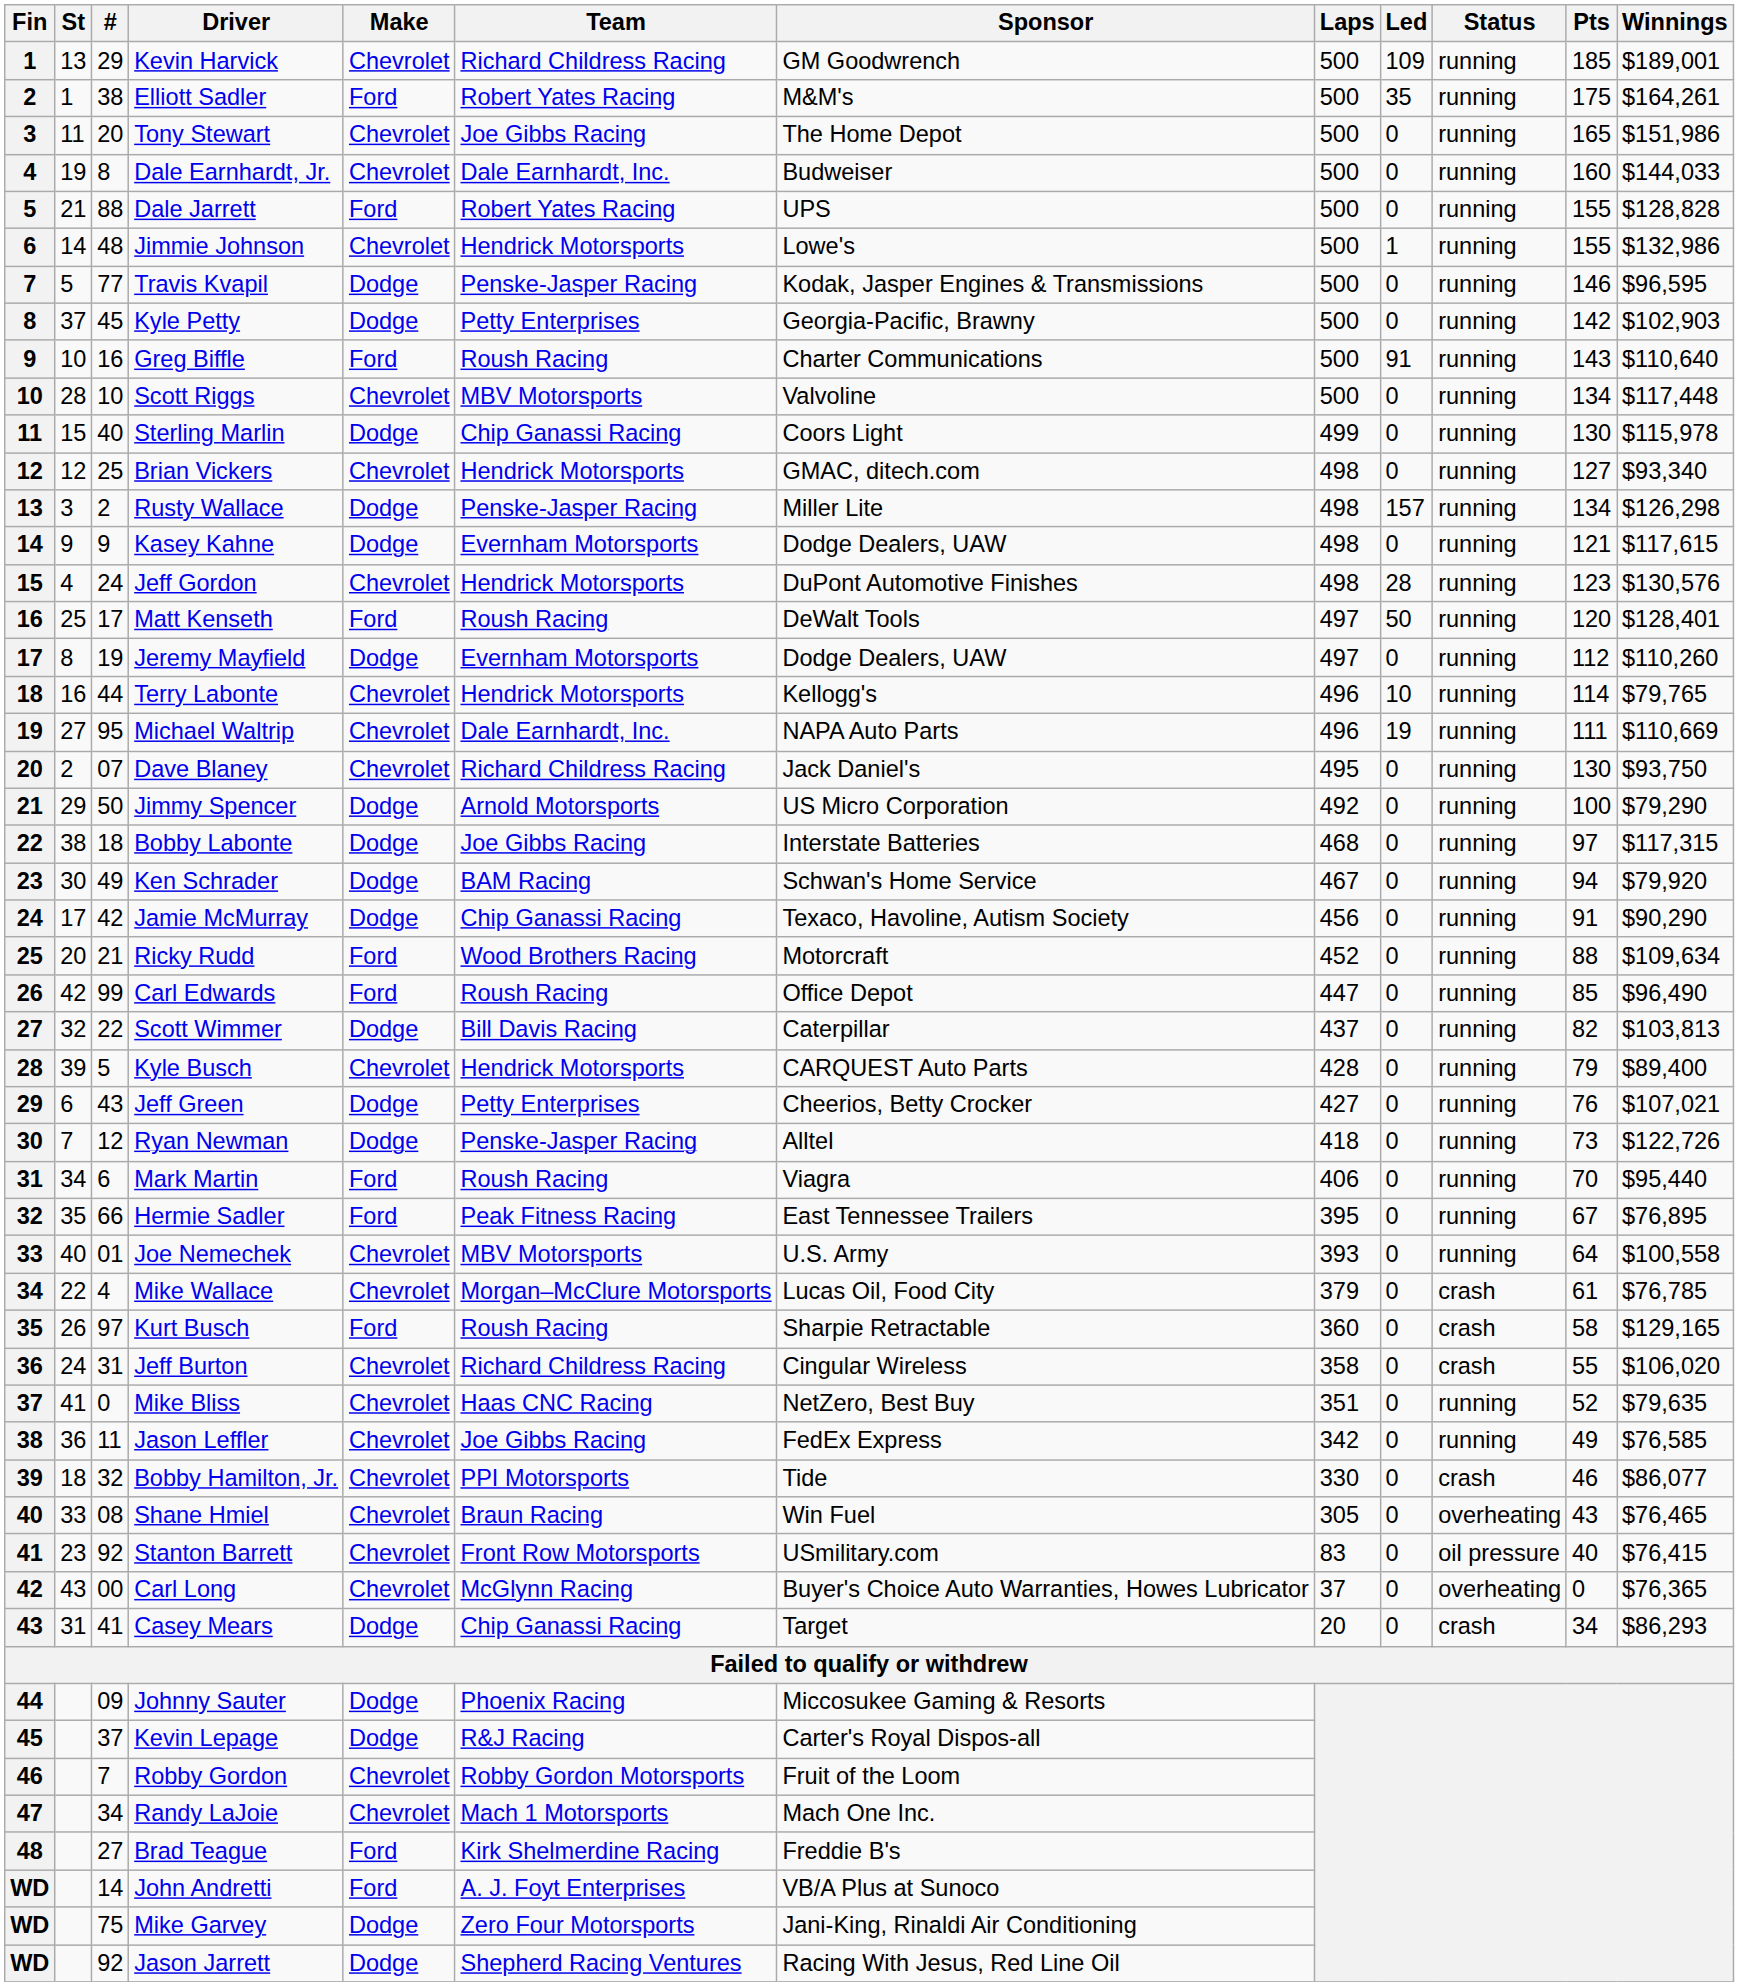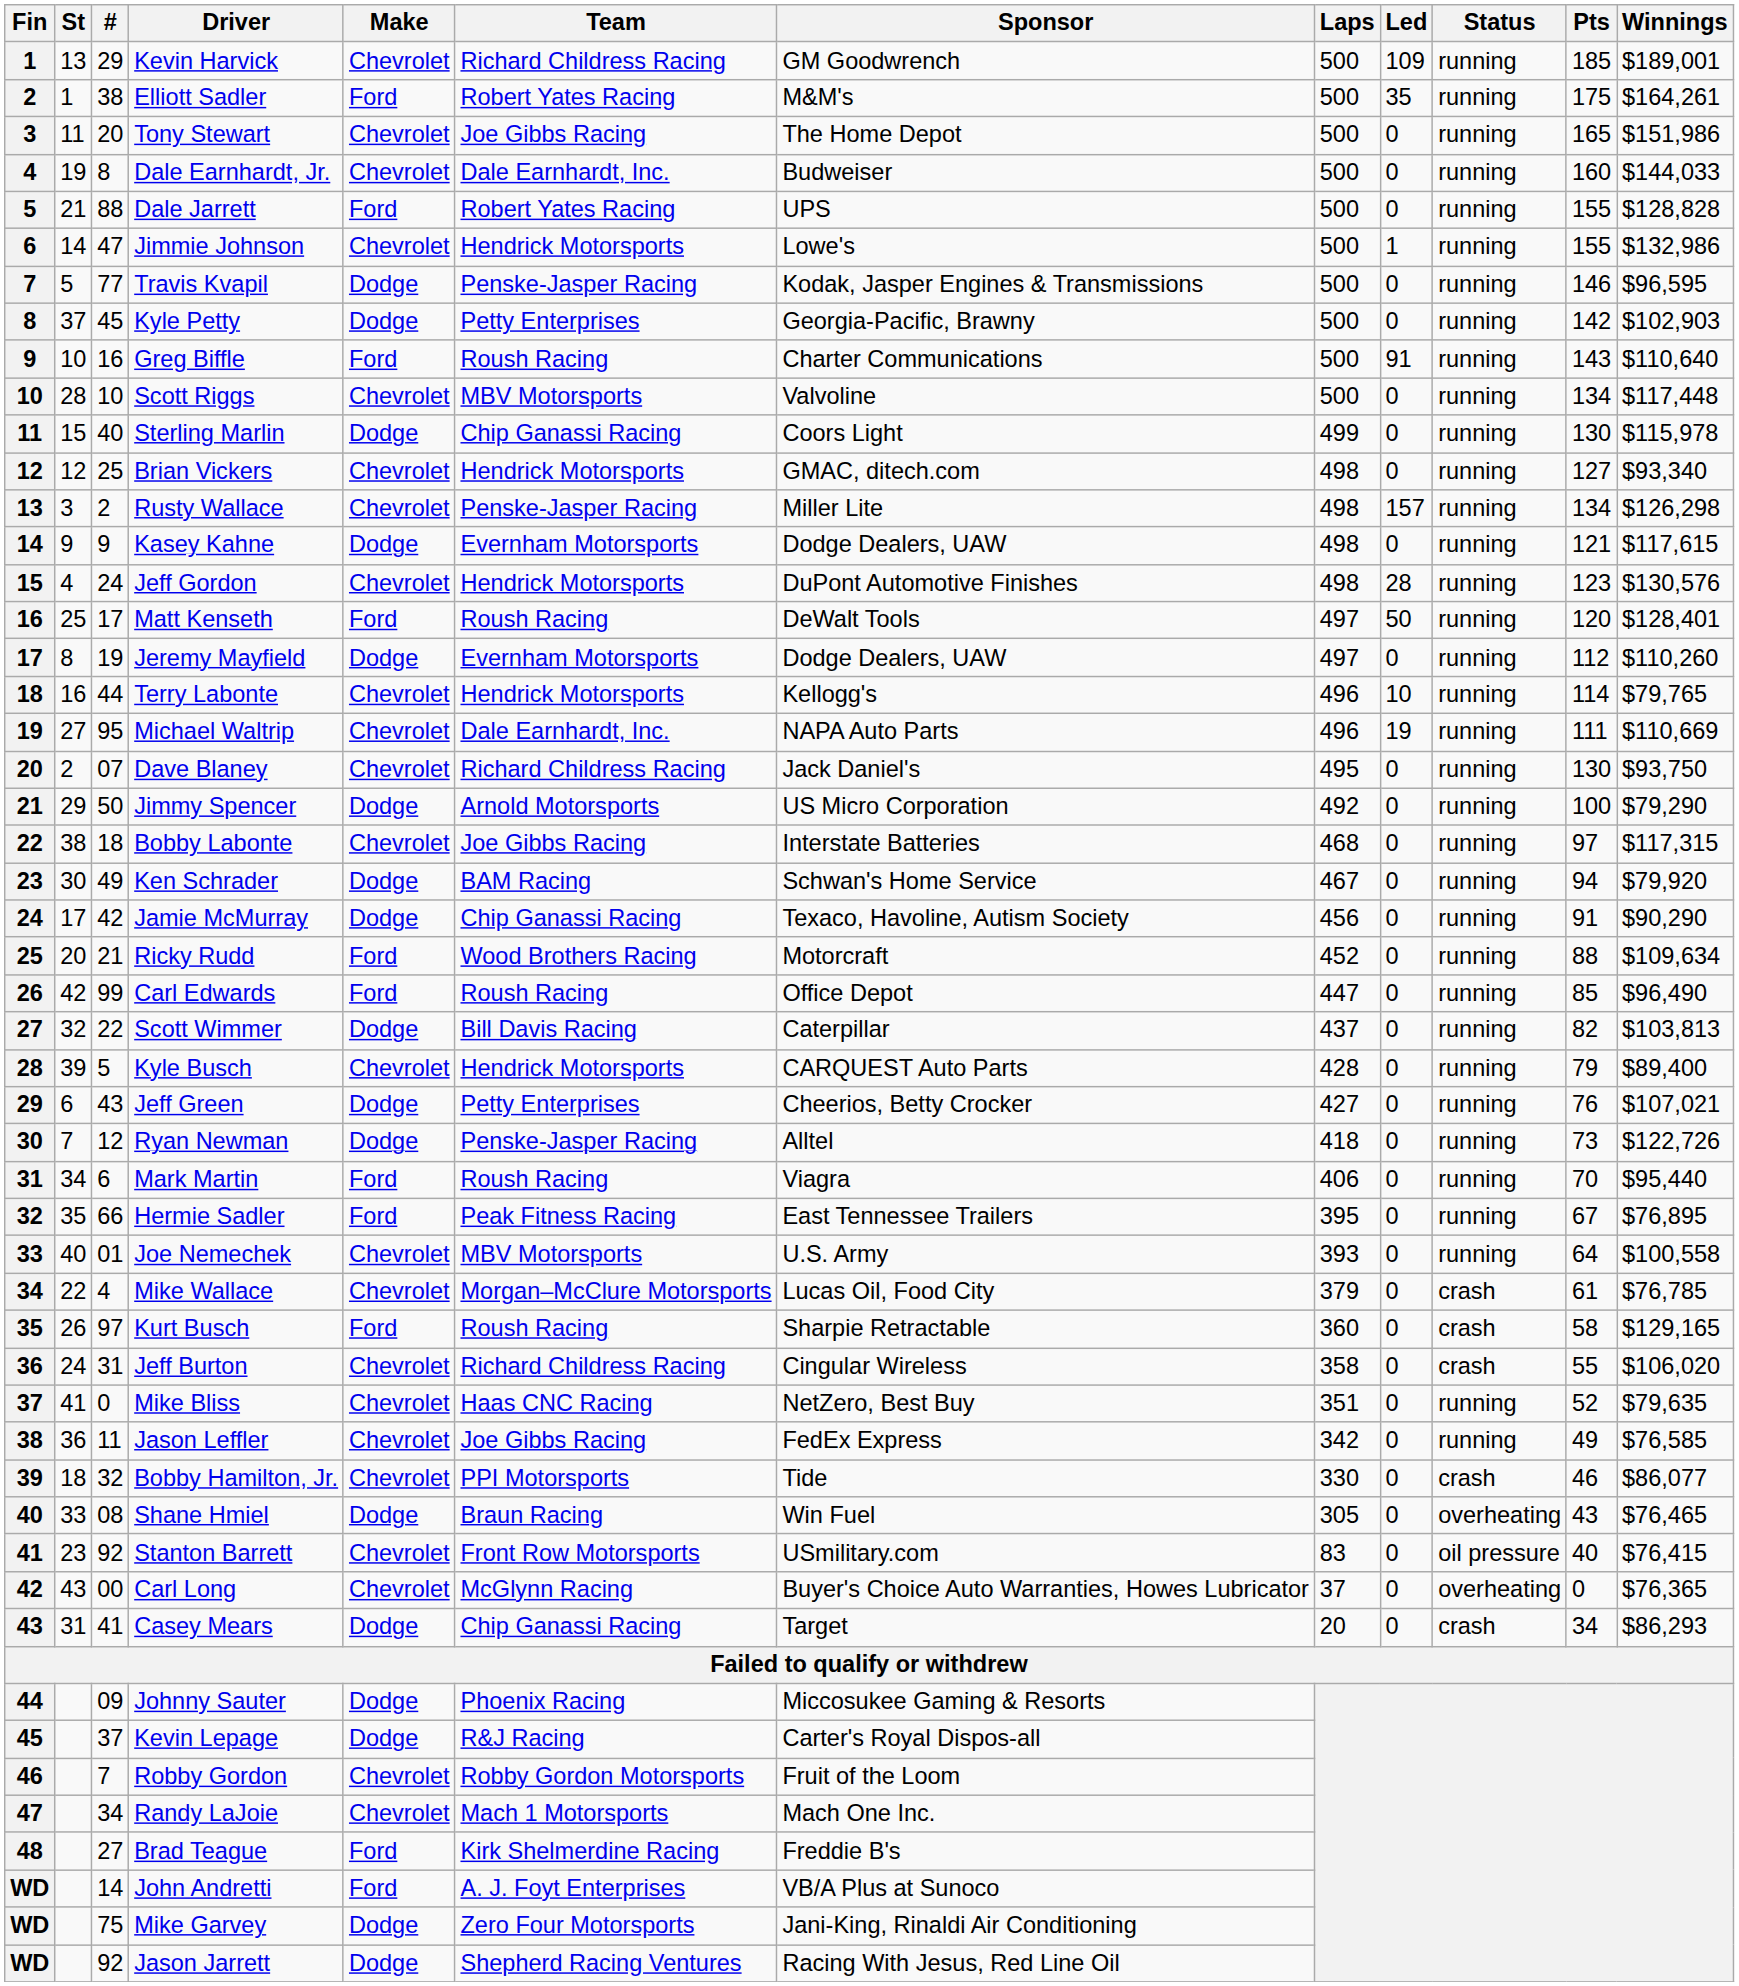Jimmie Johnson | #: 48 -> 47
Rusty Wallace | Make: Dodge -> Chevrolet
Bobby Labonte | Make: Dodge -> Chevrolet
Shane Hmiel | Make: Chevrolet -> Dodge
